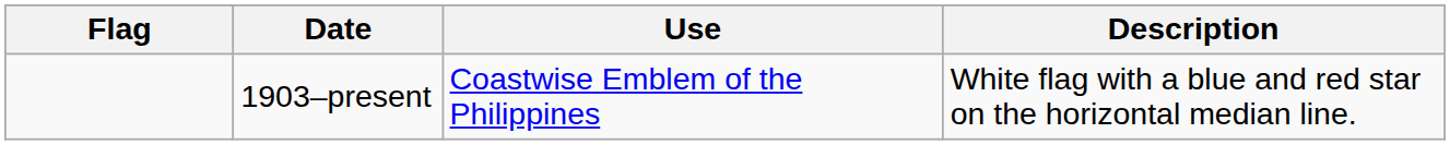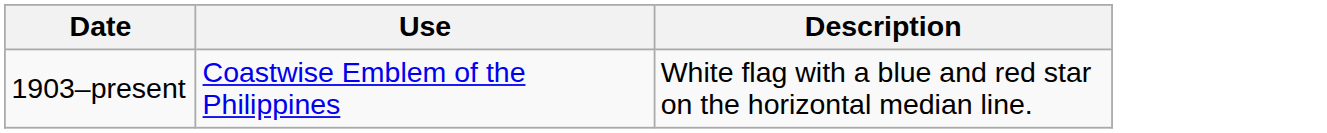- column: Flag
